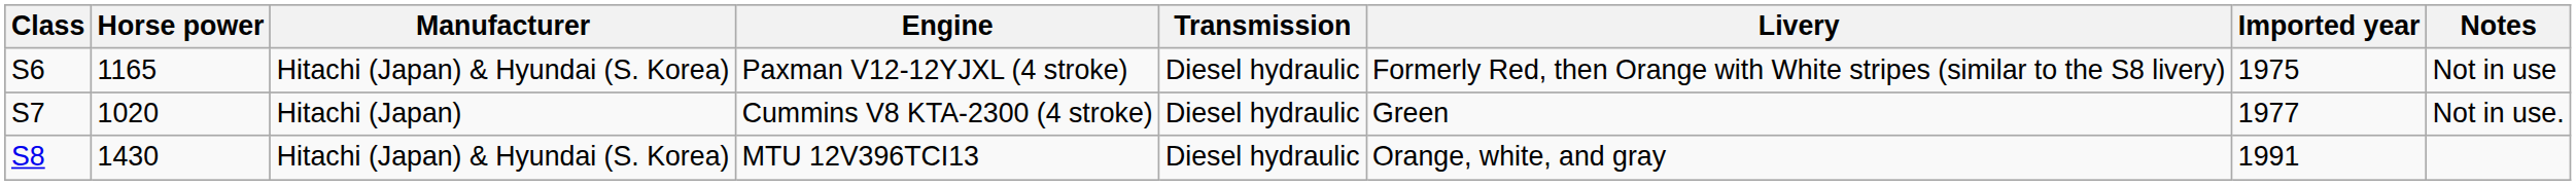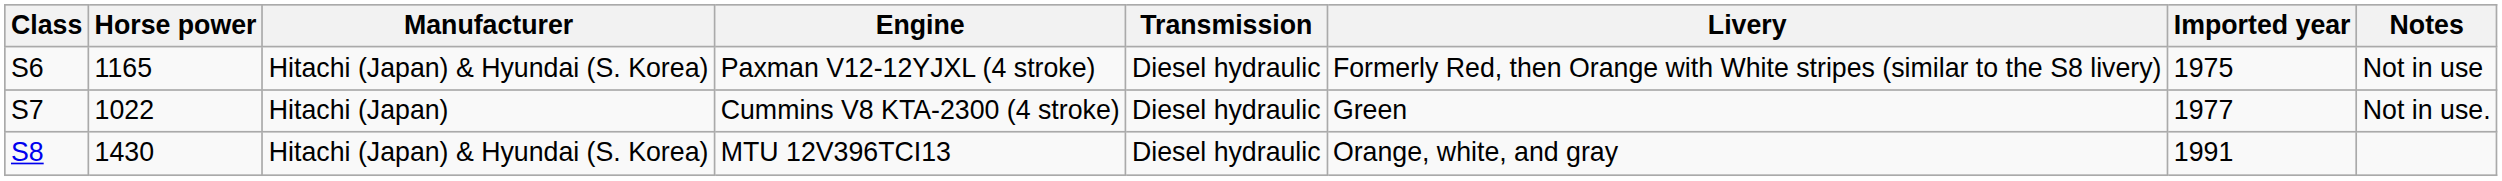Cummins V8 KTA-2300 (4 stroke) | Horse power: 1020 -> 1022
